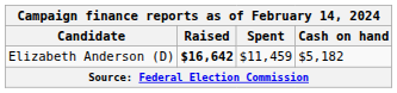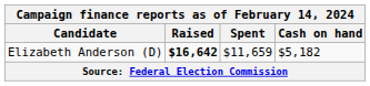Elizabeth Anderson (D) | Spent: $11,459 -> $11,659
